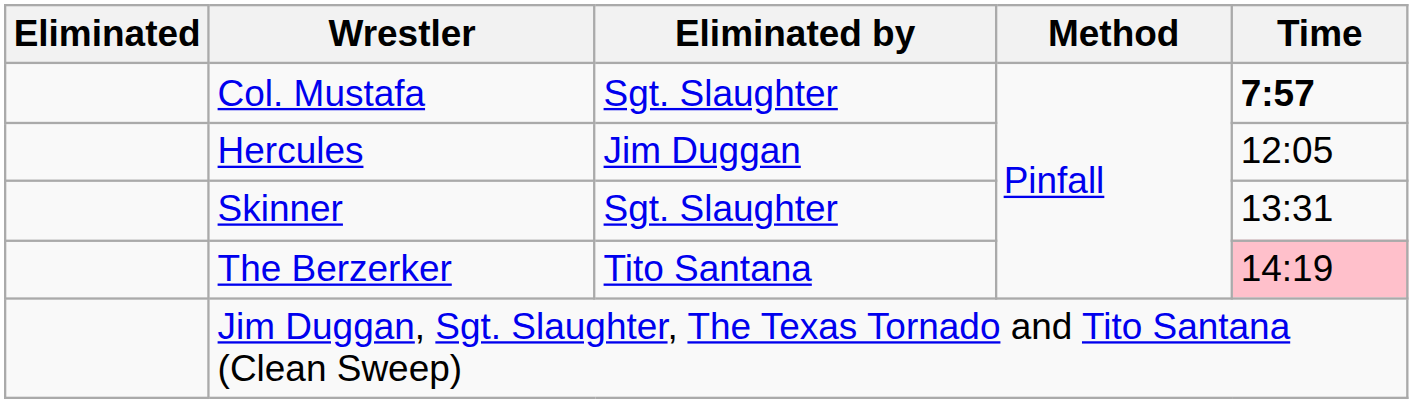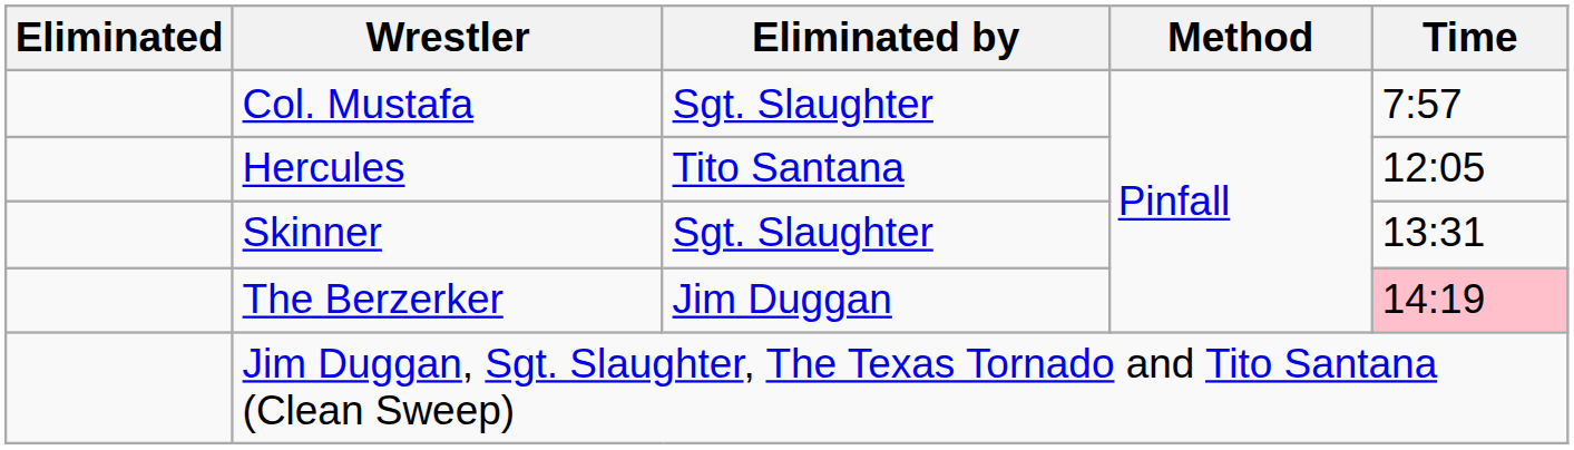Col. Mustafa | Time: bold -> normal
Hercules | Eliminated by: Jim Duggan -> Tito Santana
The Berzerker | Eliminated by: Tito Santana -> Jim Duggan
